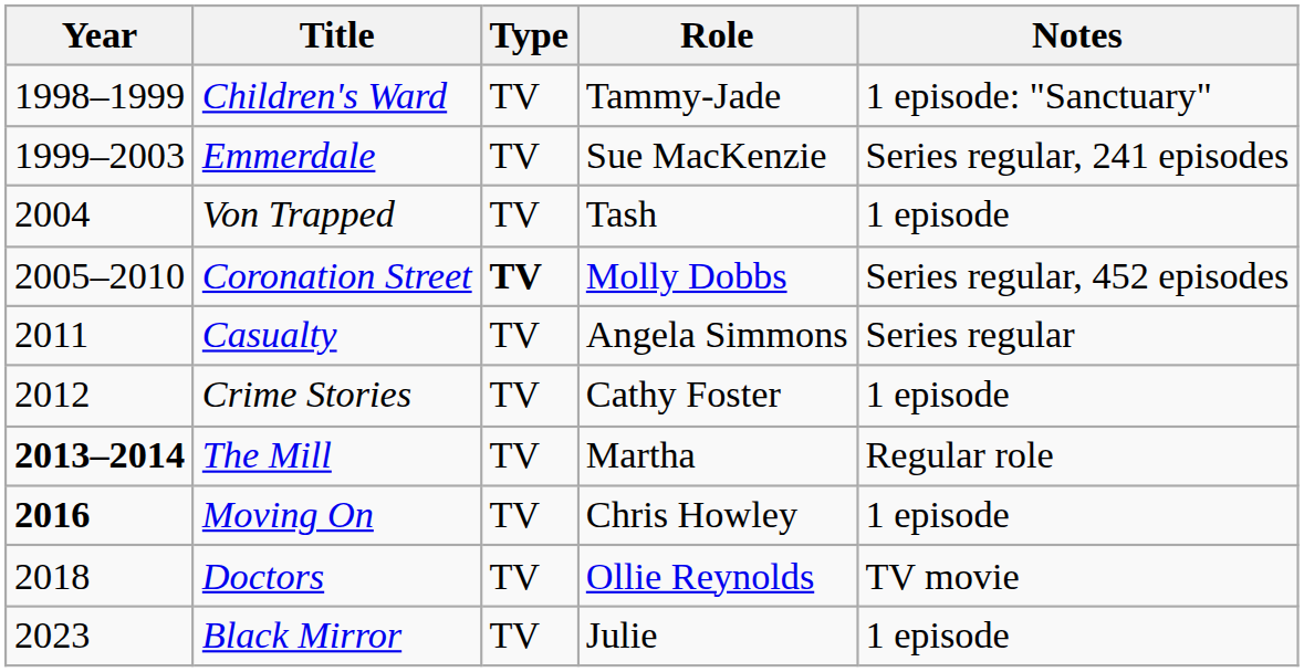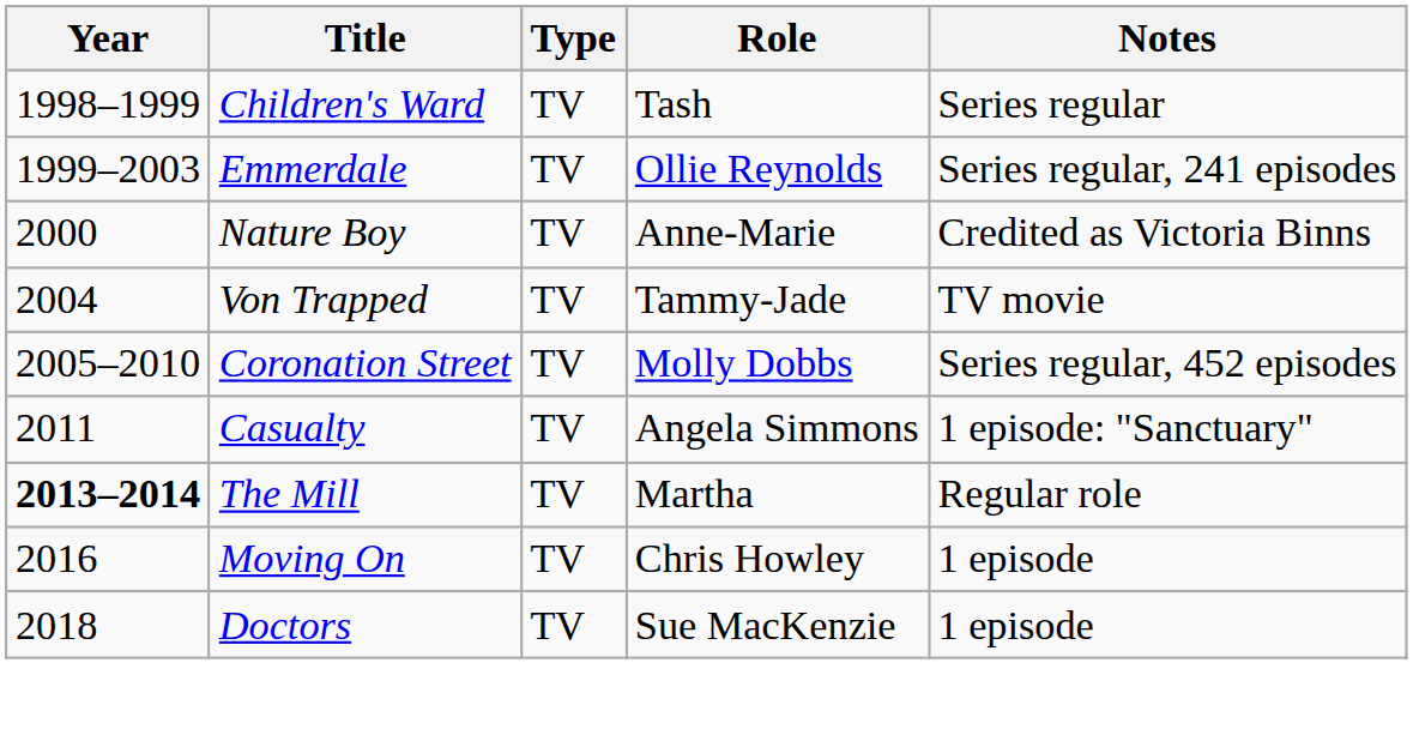Children's Ward | Role: Tammy-Jade -> Tash
Children's Ward | Notes: 1 episode: "Sanctuary" -> Series regular
Emmerdale | Role: Sue MacKenzie -> Ollie Reynolds
+ row: 2000 | Nature Boy | TV | Anne-Marie | Credited as Victoria Binns
Von Trapped | Role: Tash -> Tammy-Jade
Von Trapped | Notes: 1 episode -> TV movie
Coronation Street | Type: bold -> normal
Casualty | Notes: Series regular -> 1 episode: "Sanctuary"
- row: 2012 | Crime Stories | TV | Cathy Foster | 1 episode
Moving On | Year: bold -> normal
Doctors | Role: Ollie Reynolds -> Sue MacKenzie
Doctors | Notes: TV movie -> 1 episode
- row: 2023 | Black Mirror | TV | Julie | 1 episode
